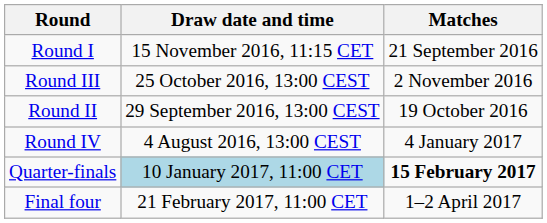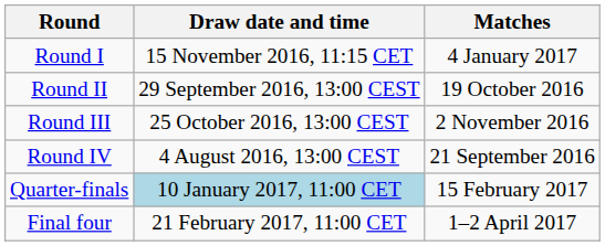Round I | Matches: 21 September 2016 -> 4 January 2017
rows swapped: Round II <-> Round III
Round IV | Matches: 4 January 2017 -> 21 September 2016
Quarter-finals | Matches: bold -> normal
